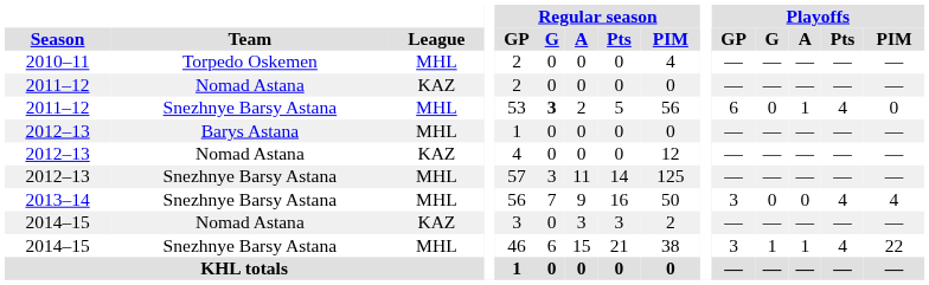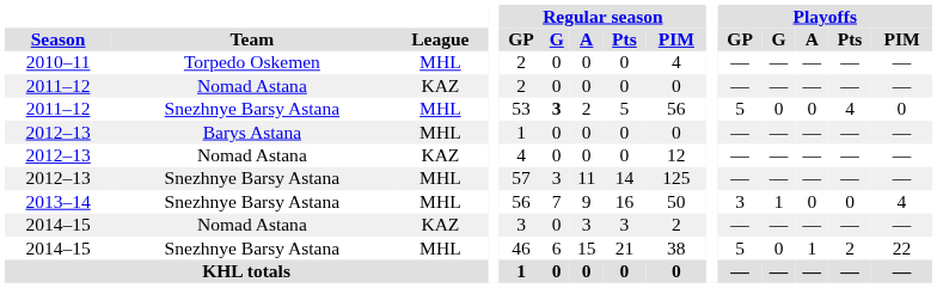2011–12 / Snezhnye Barsy Astana | Playoffs / GP: 6 -> 5
2011–12 / Snezhnye Barsy Astana | Playoffs / A: 1 -> 0
2013–14 | Playoffs / G: 0 -> 1
2013–14 | Playoffs / Pts: 4 -> 0
2014–15 / Snezhnye Barsy Astana | Playoffs / GP: 3 -> 5
2014–15 / Snezhnye Barsy Astana | Playoffs / G: 1 -> 0
2014–15 / Snezhnye Barsy Astana | Playoffs / Pts: 4 -> 2
